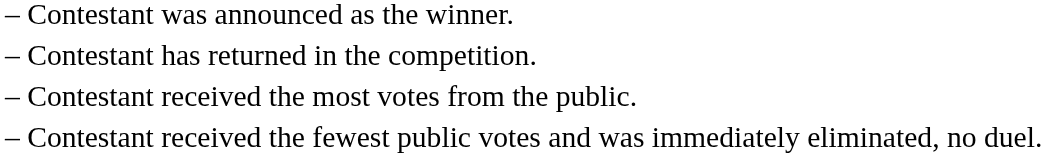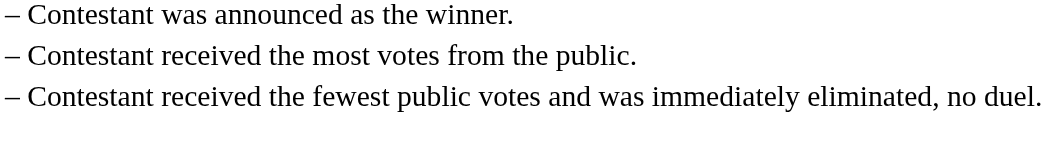- row: – | Contestant has returned in the competition.
